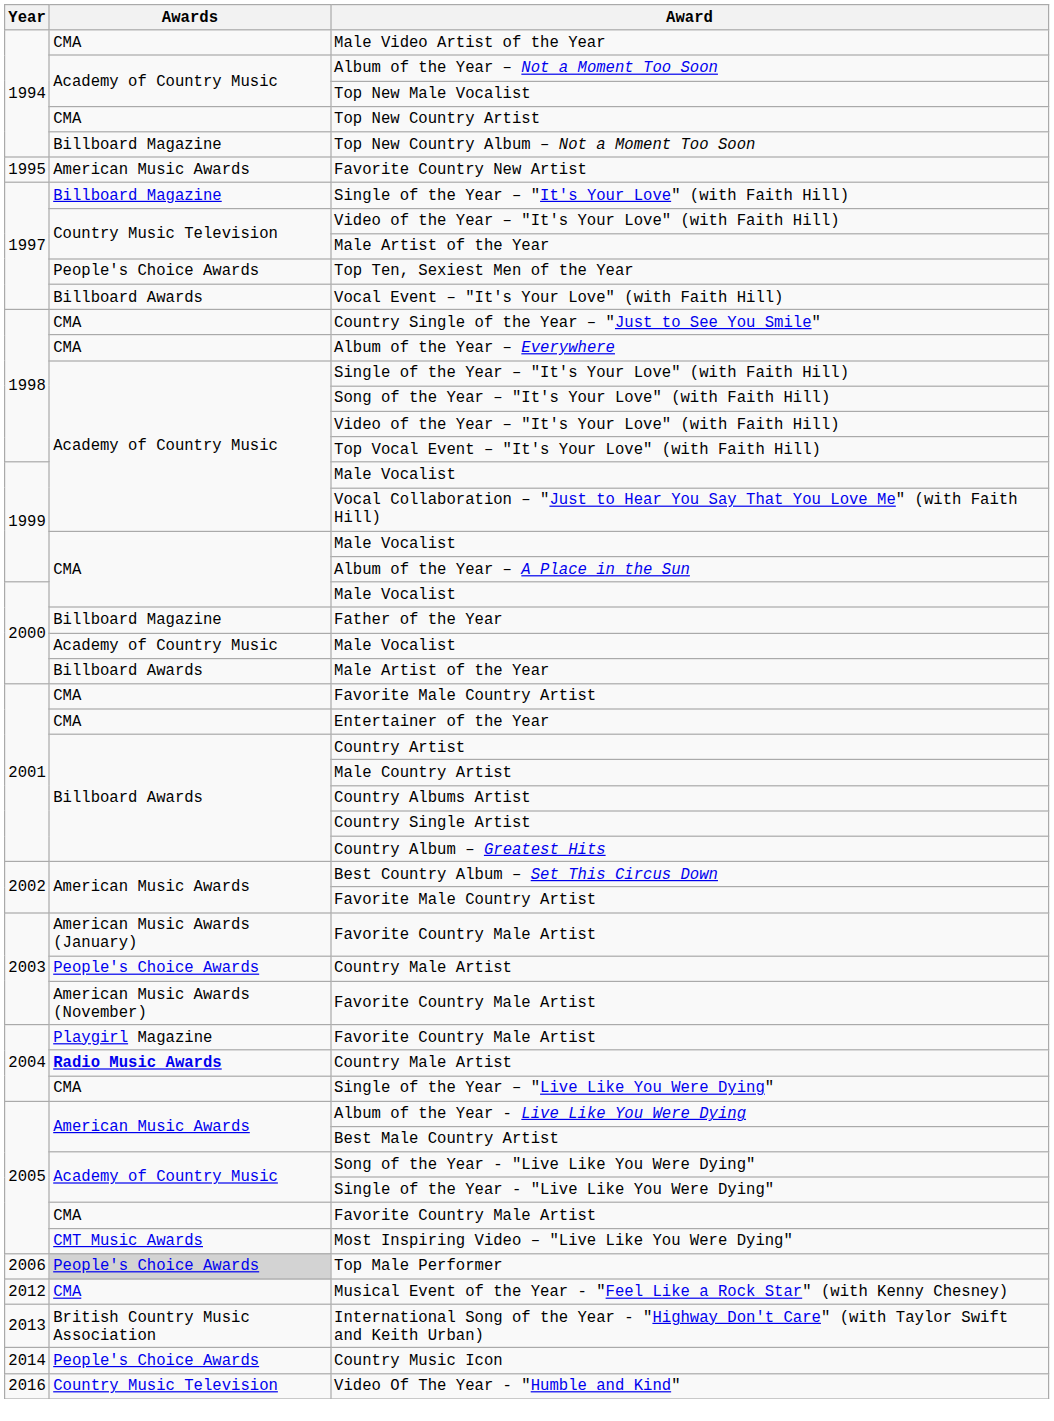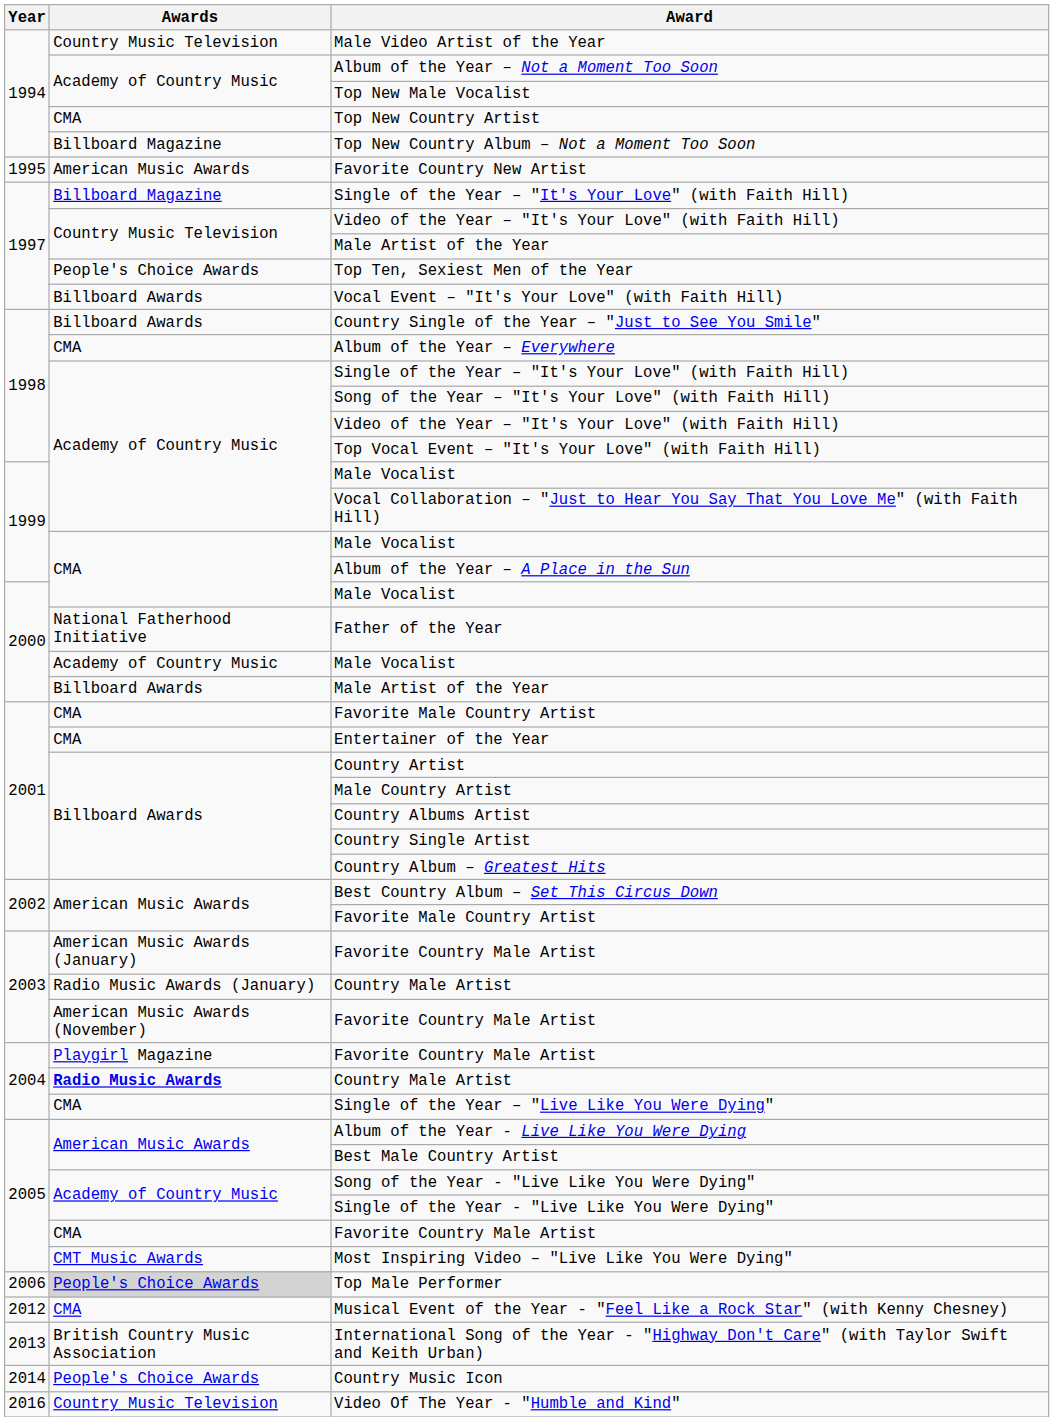Male Video Artist of the Year | Awards: CMA -> Country Music Television
Country Single of the Year – "Just to See You Smile" | Awards: CMA -> Billboard Awards
Father of the Year | Awards: Billboard Magazine -> National Fatherhood Initiative
2003 / Country Male Artist | Awards: People's Choice Awards -> Radio Music Awards (January)
